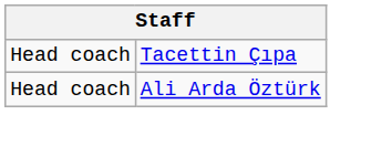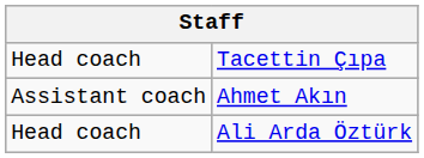+ row: Assistant coach | Ahmet Akın
